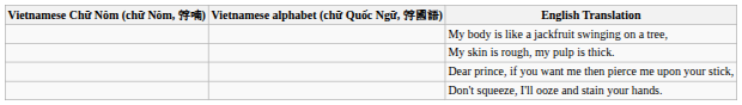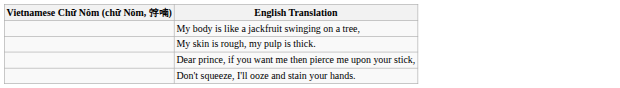- column: Vietnamese alphabet (chữ Quốc Ngữ, 𡨸國語)
